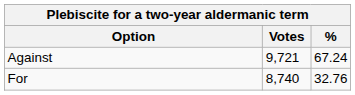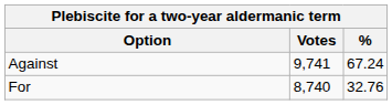Against | Votes: 9,721 -> 9,741
